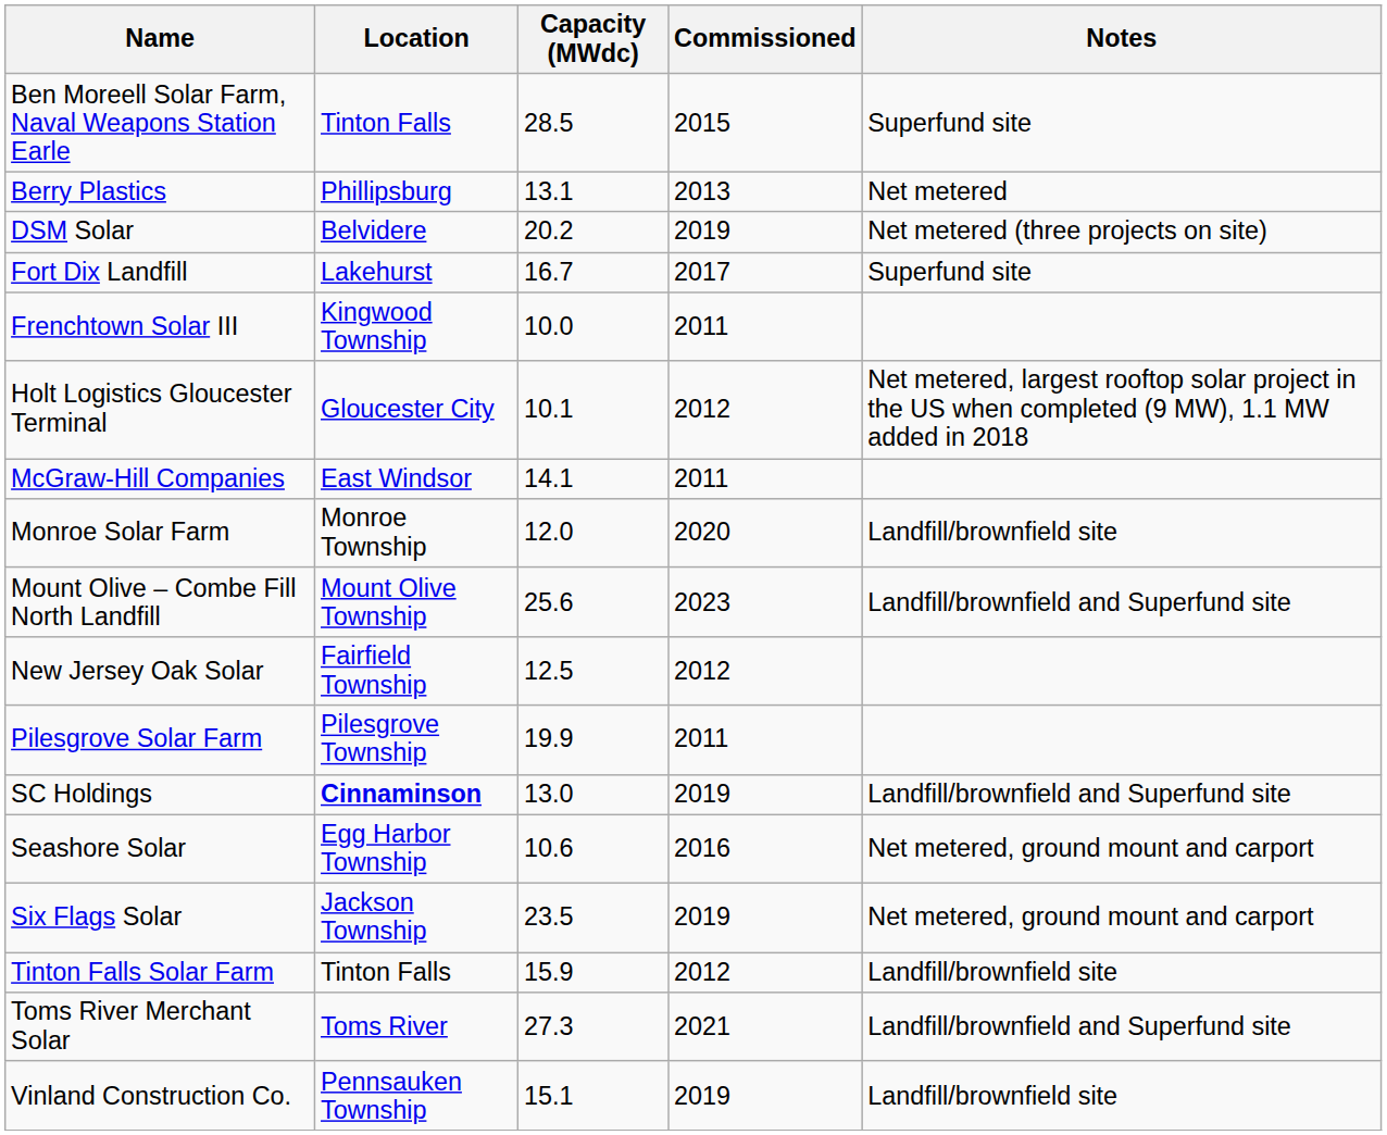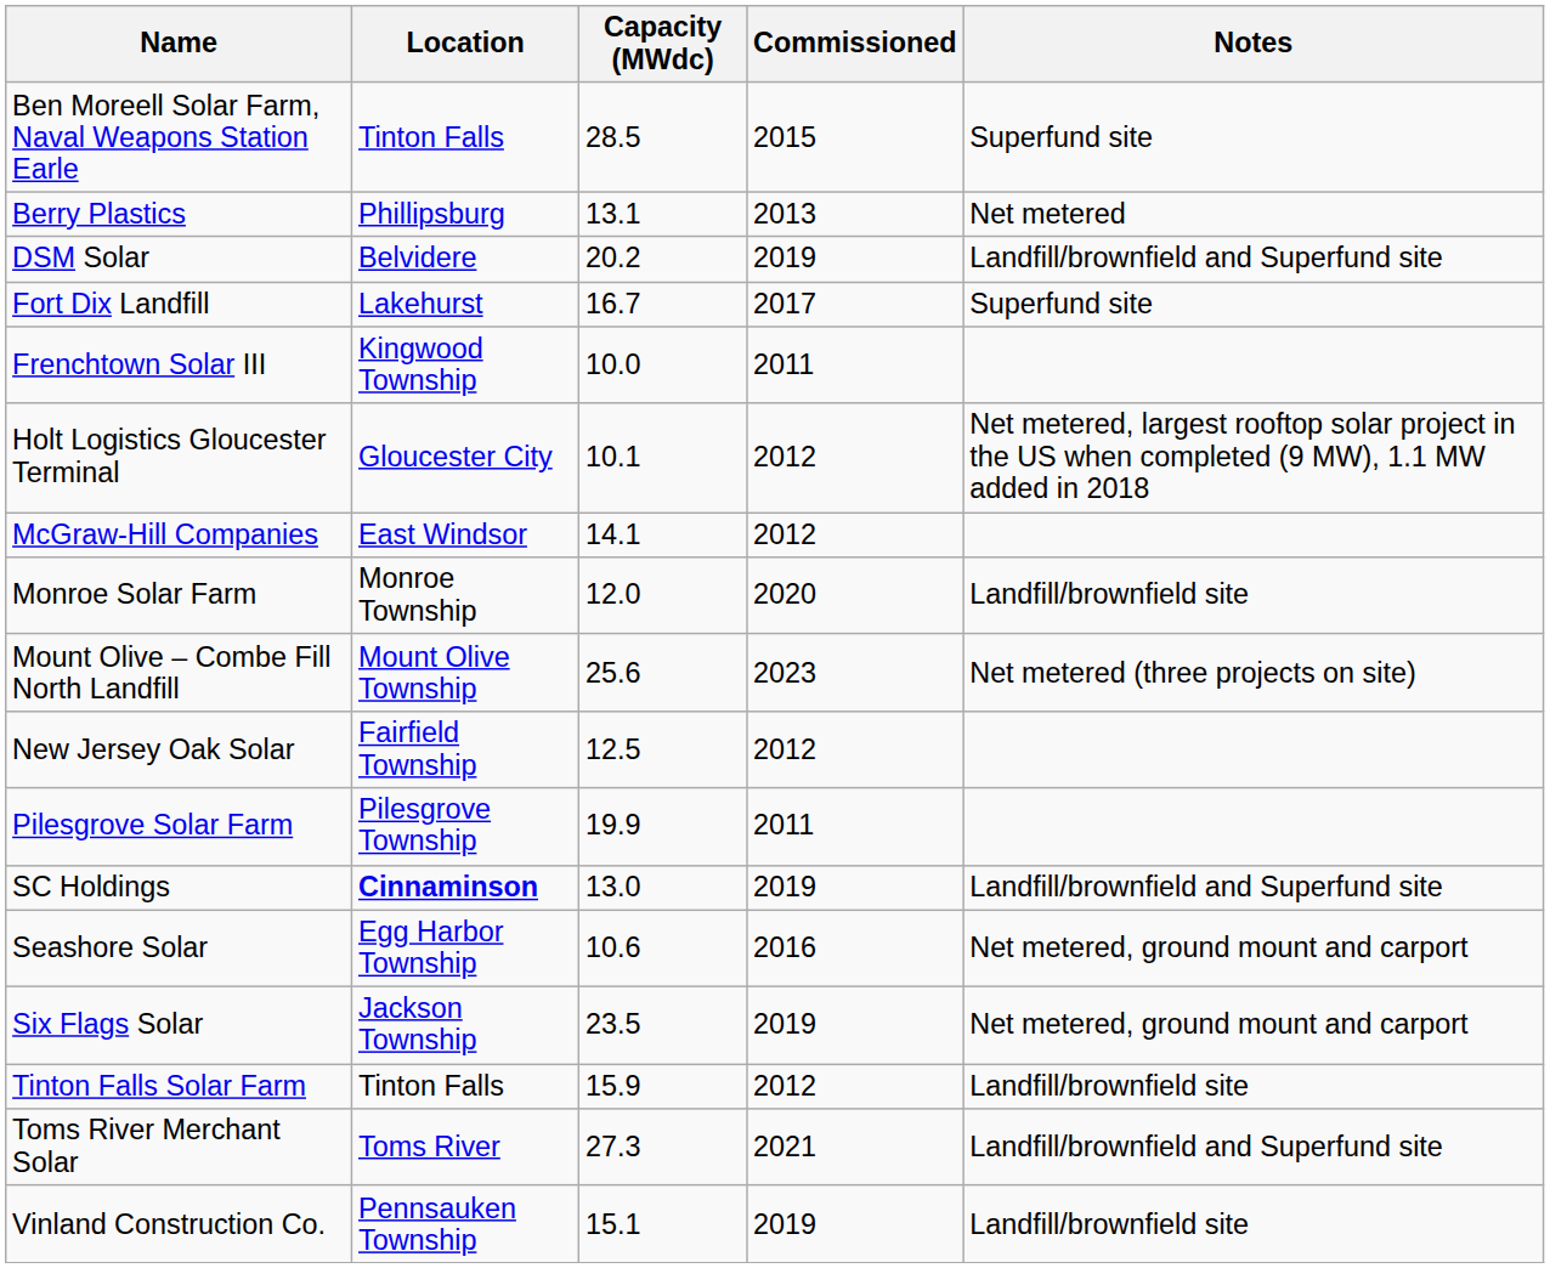DSM Solar | Notes: Net metered (three projects on site) -> Landfill/brownfield and Superfund site
McGraw-Hill Companies | Commissioned: 2011 -> 2012
Mount Olive – Combe Fill North Landfill | Notes: Landfill/brownfield and Superfund site -> Net metered (three projects on site)
